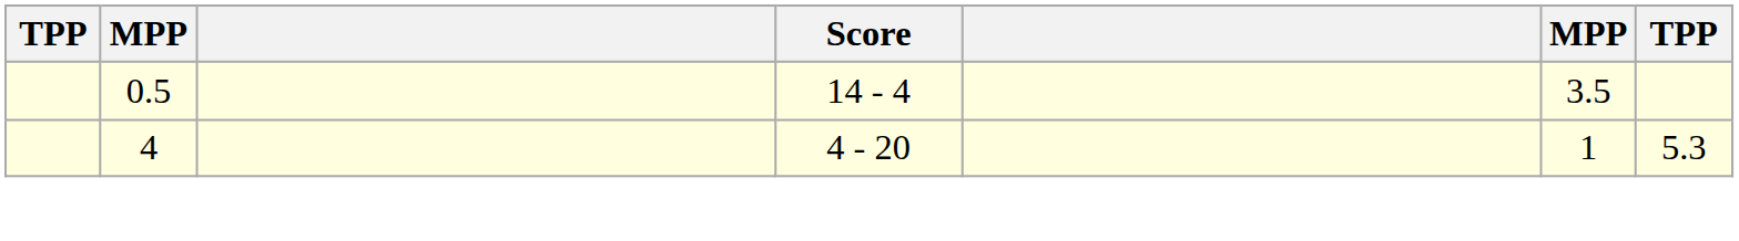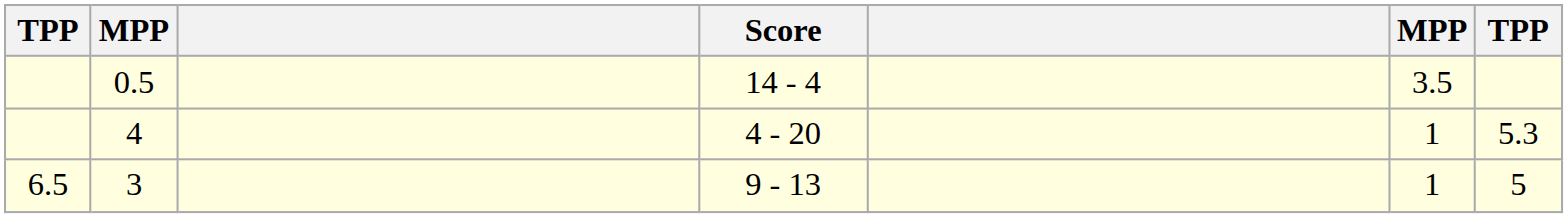+ row: 6.5 | 3 | 9 - 13 | 1 | 5
